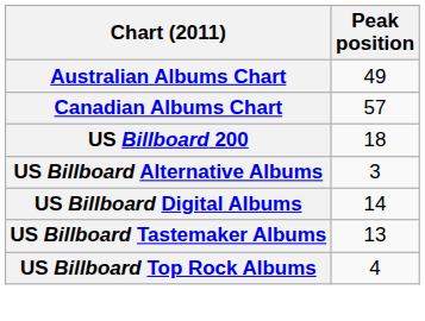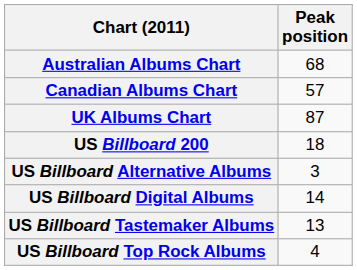Australian Albums Chart | Peak position: 49 -> 68
+ row: UK Albums Chart | 87
